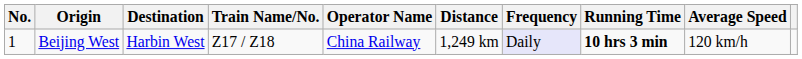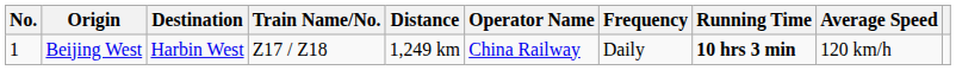columns swapped: Operator Name <-> Distance
Beijing West | Frequency: lavender background -> no background
